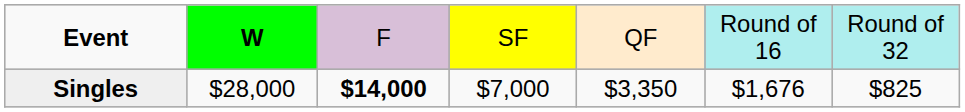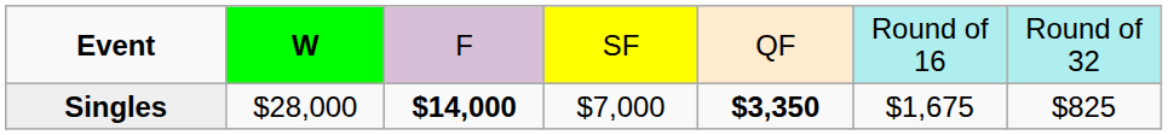Singles | column 5: normal -> bold
Singles | column 6: $1,676 -> $1,675
